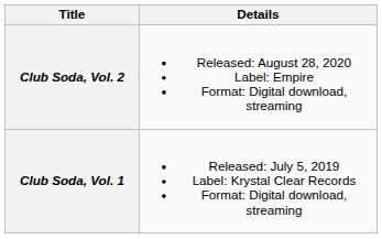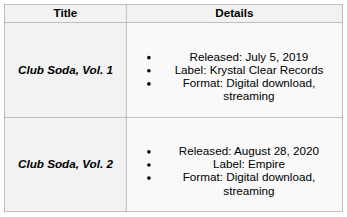rows swapped: Club Soda, Vol. 1 <-> Club Soda, Vol. 2
